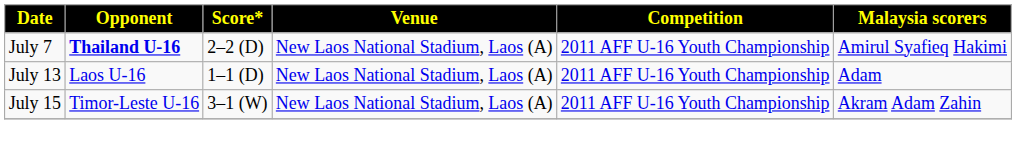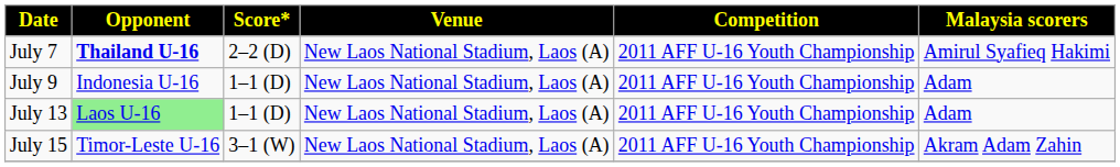+ row: July 9 | Indonesia U-16 | 1–1 (D) | New Laos National Stadium, Laos (A) | 2011 AFF U-16 Youth Championship | Adam
July 13 | Opponent: no background -> lightgreen background
